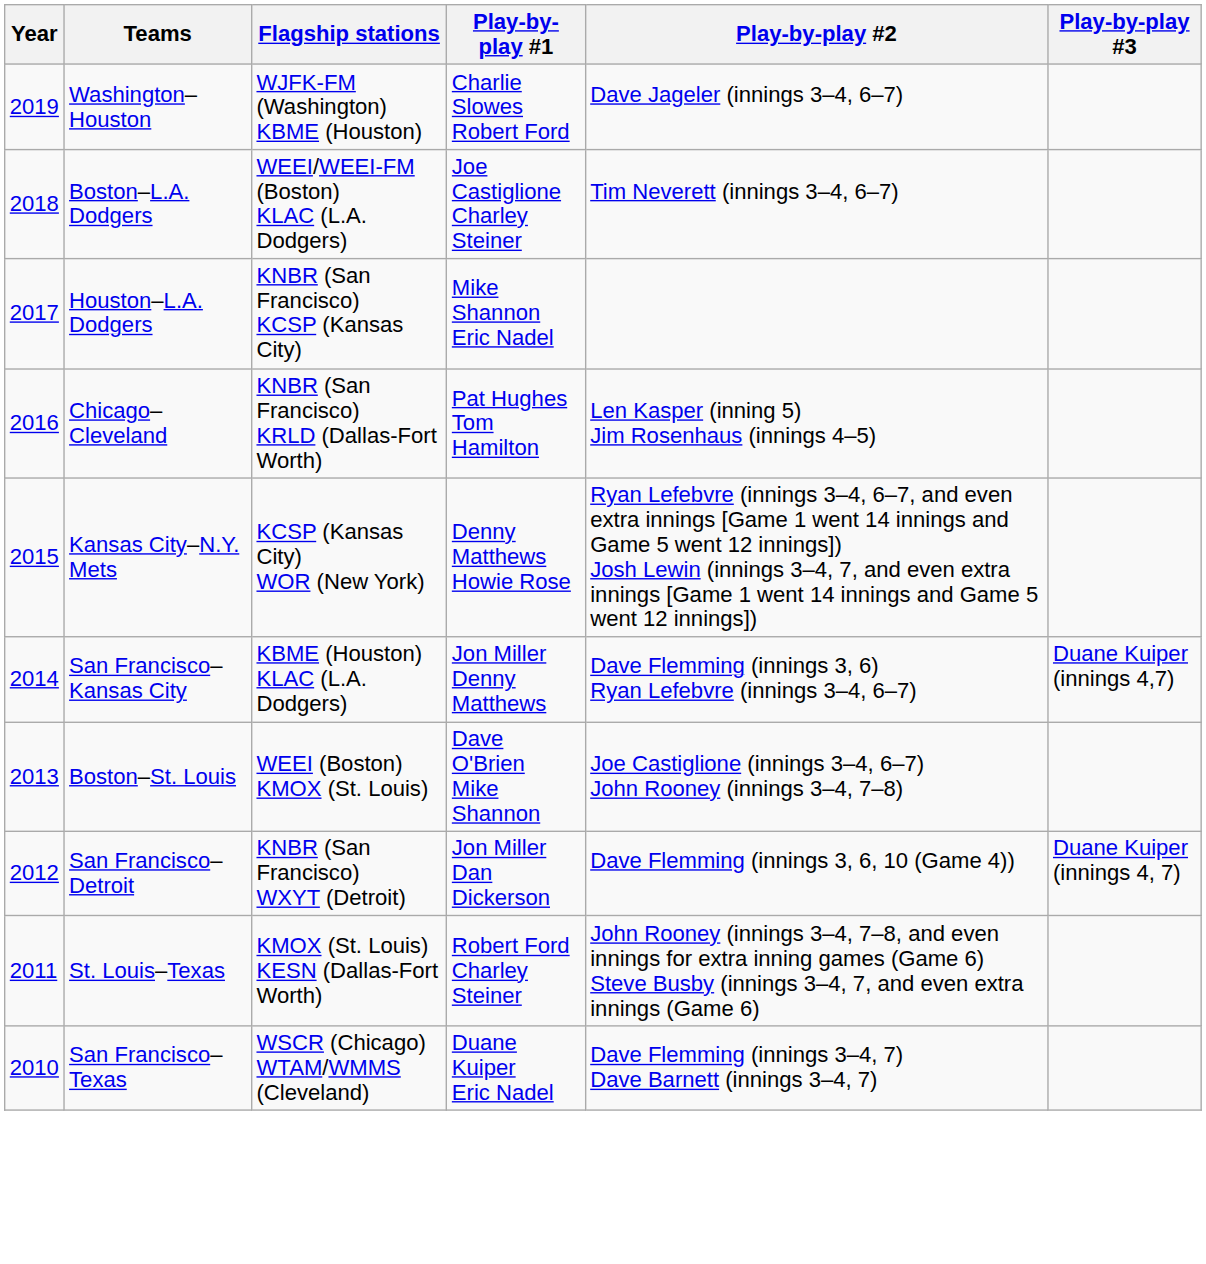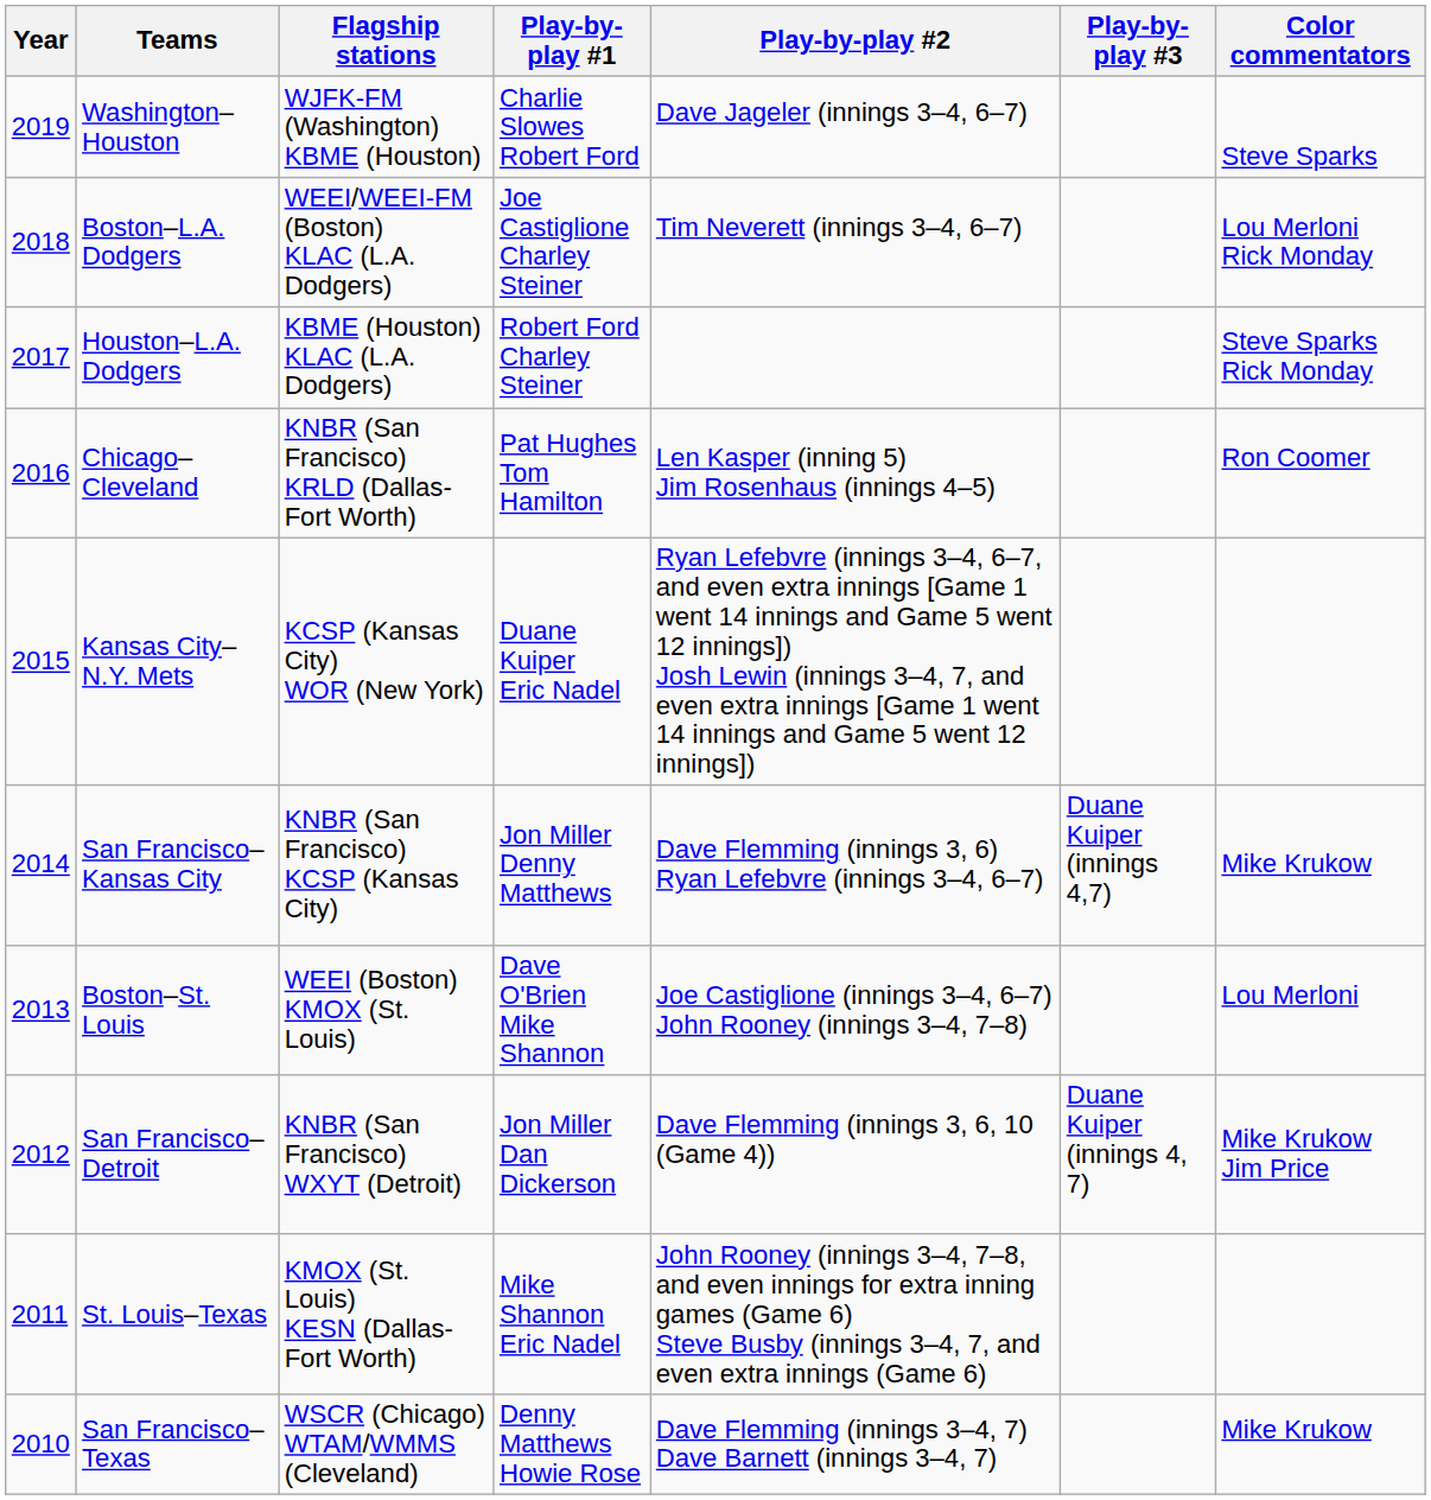+ column: Color commentators | Steve Sparks | Lou Merloni Rick Monday | Steve Sparks Rick Monday | Ron Coomer | Mike Krukow | Lou Merloni | Mike Krukow Jim Price | Mike Krukow
Houston–L.A. Dodgers | Flagship stations: KNBR (San Francisco) KCSP (Kansas City) -> KBME (Houston) KLAC (L.A. Dodgers)
Houston–L.A. Dodgers | Play-by-play #1: Mike Shannon Eric Nadel -> Robert Ford Charley Steiner
Kansas City–N.Y. Mets | Play-by-play #1: Denny Matthews Howie Rose -> Duane Kuiper Eric Nadel
San Francisco–Kansas City | Flagship stations: KBME (Houston) KLAC (L.A. Dodgers) -> KNBR (San Francisco) KCSP (Kansas City)
St. Louis–Texas | Play-by-play #1: Robert Ford Charley Steiner -> Mike Shannon Eric Nadel
San Francisco–Texas | Play-by-play #1: Duane Kuiper Eric Nadel -> Denny Matthews Howie Rose
